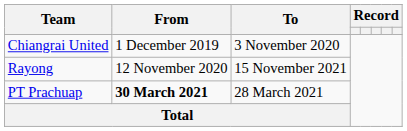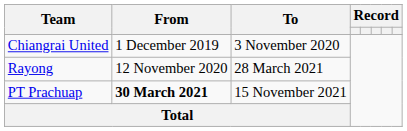Rayong | To: 15 November 2021 -> 28 March 2021
PT Prachuap | To: 28 March 2021 -> 15 November 2021
